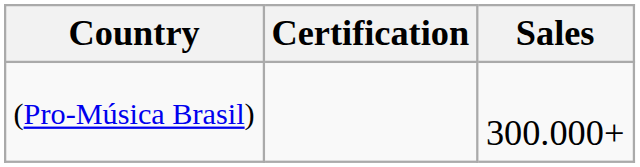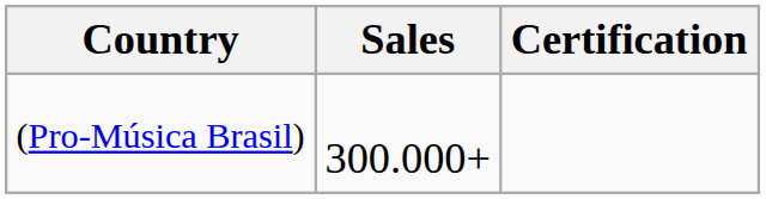columns swapped: Certification <-> Sales
